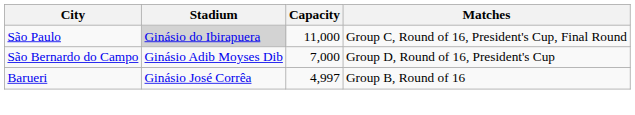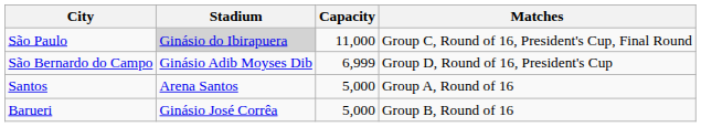São Bernardo do Campo | Capacity: 7,000 -> 6,999
+ row: Santos | Arena Santos | 5,000 | Group A, Round of 16
Barueri | Capacity: 4,997 -> 5,000
